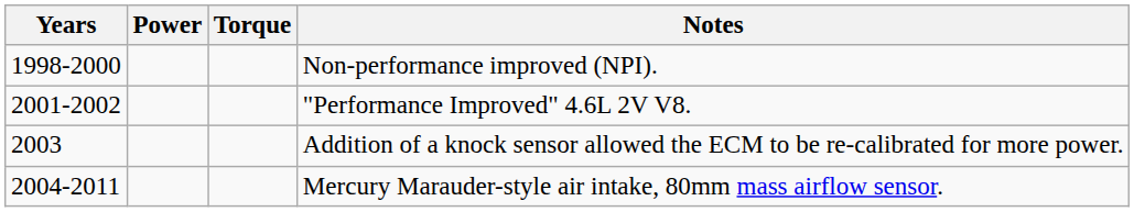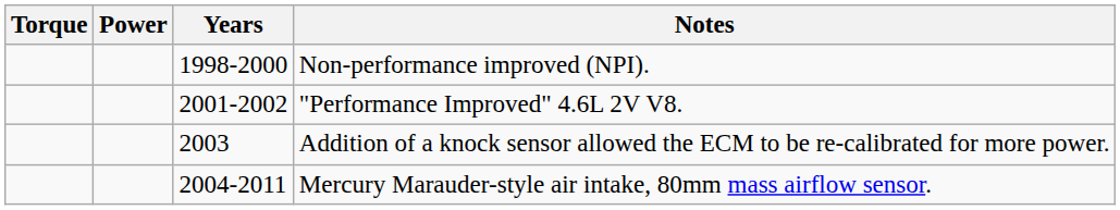columns swapped: Years <-> Torque
